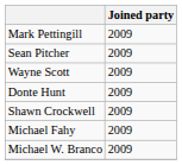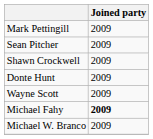rows swapped: Shawn Crockwell <-> Wayne Scott
Michael Fahy | Joined party: normal -> bold
